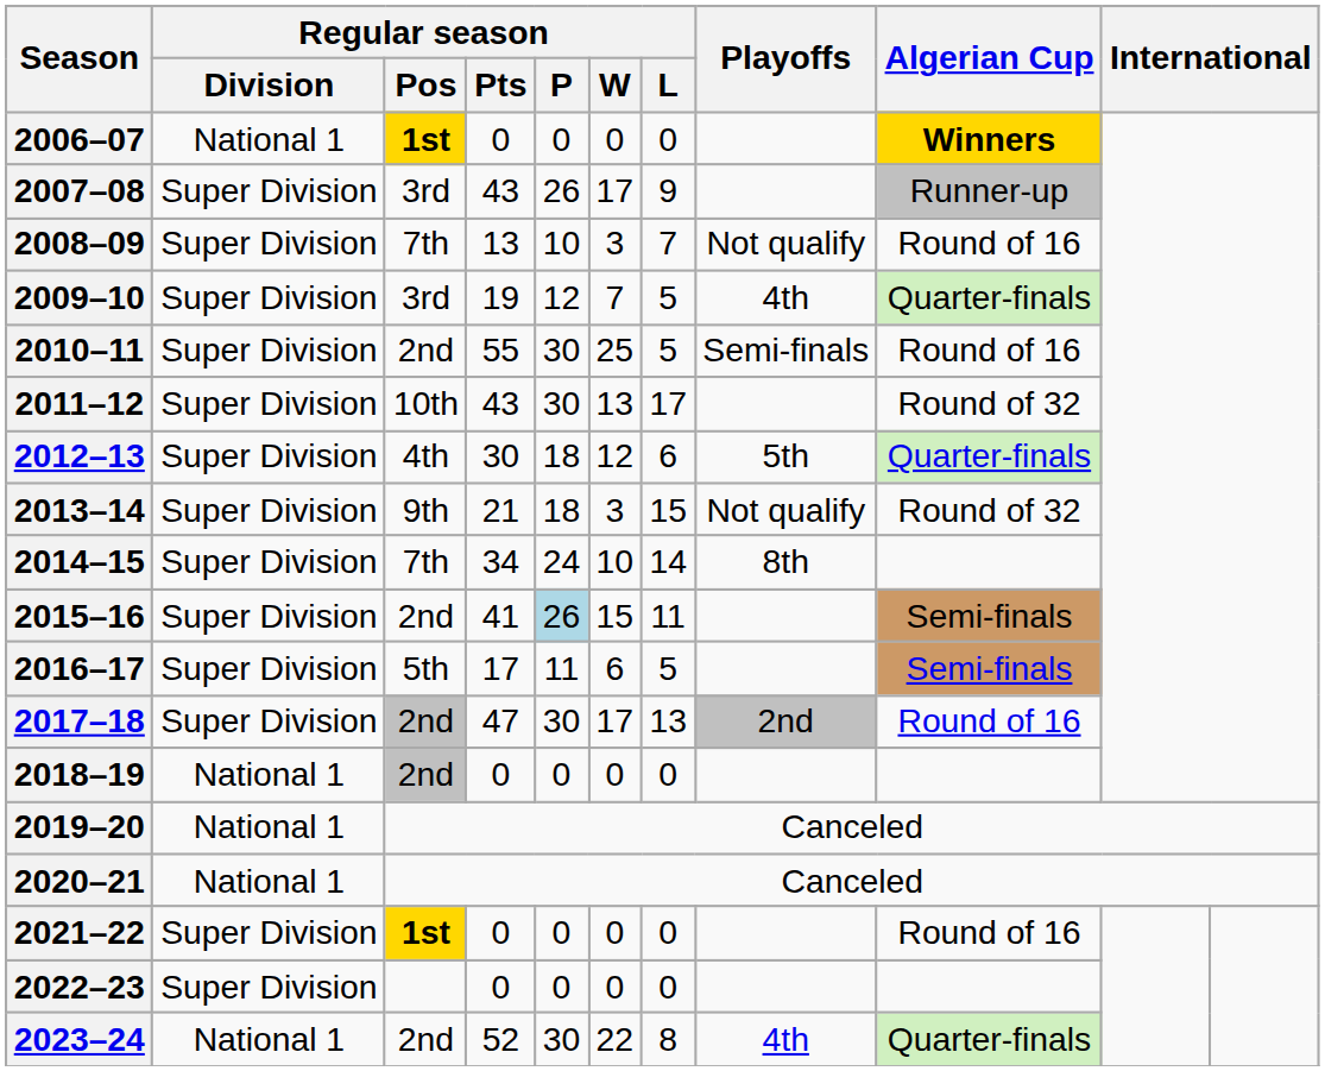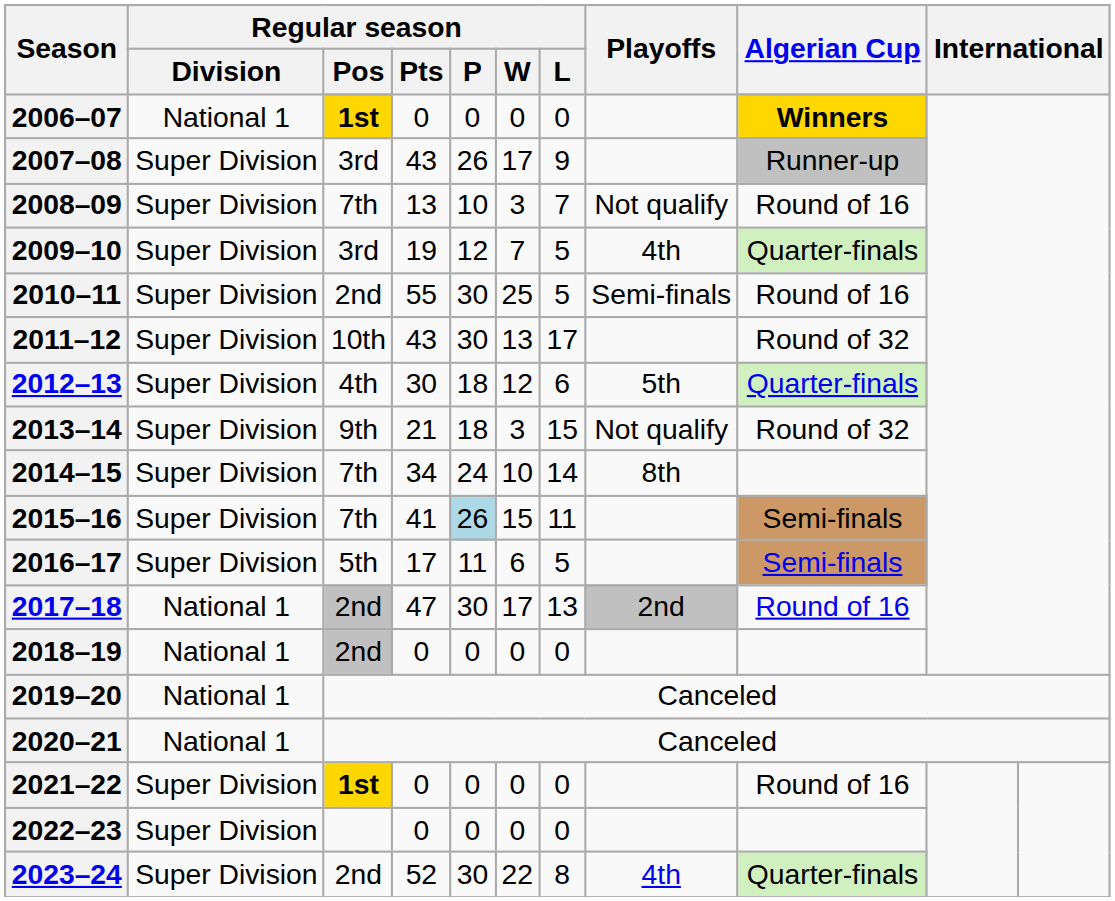2015–16 | Regular season / Pos: 2nd -> 7th
2017–18 | Regular season / Division: Super Division -> National 1
2023–24 | Regular season / Division: National 1 -> Super Division
